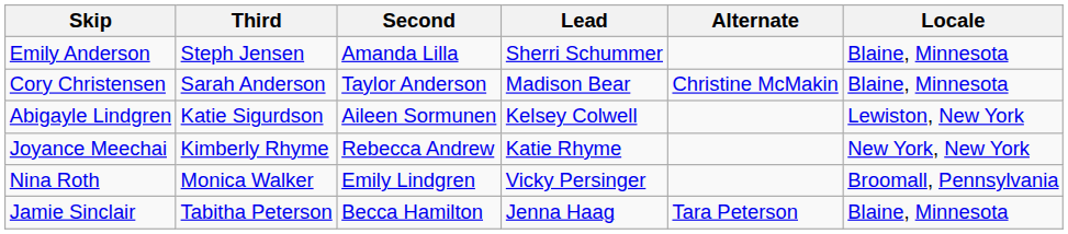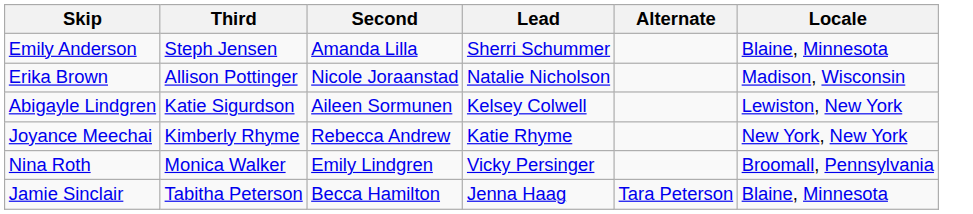+ row: Erika Brown | Allison Pottinger | Nicole Joraanstad | Natalie Nicholson | Madison, Wisconsin
- row: Cory Christensen | Sarah Anderson | Taylor Anderson | Madison Bear | Christine McMakin | Blaine, Minnesota
